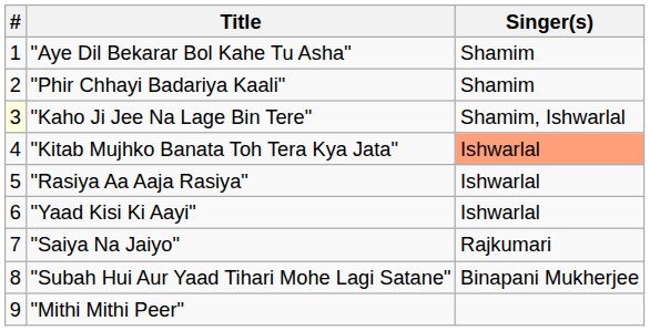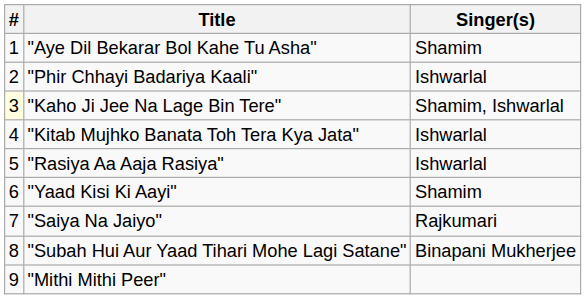"Phir Chhayi Badariya Kaali" | Singer(s): Shamim -> Ishwarlal
"Kitab Mujhko Banata Toh Tera Kya Jata" | Singer(s): lightsalmon background -> no background
"Yaad Kisi Ki Aayi" | Singer(s): Ishwarlal -> Shamim
